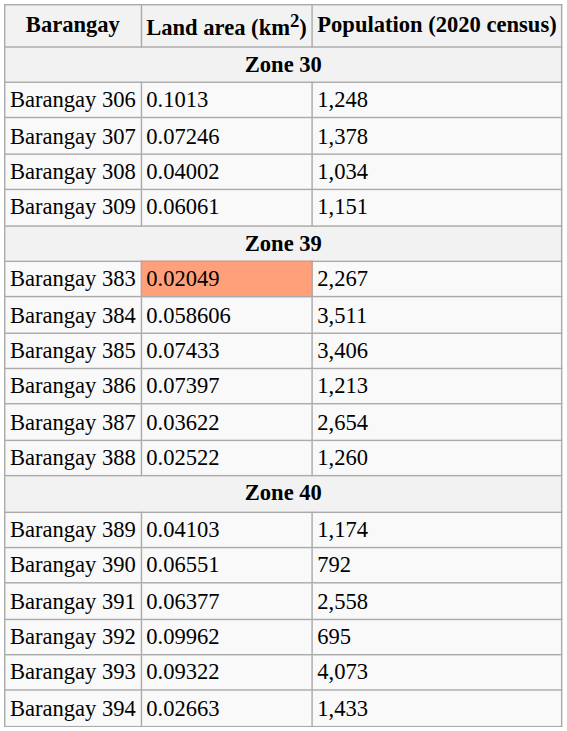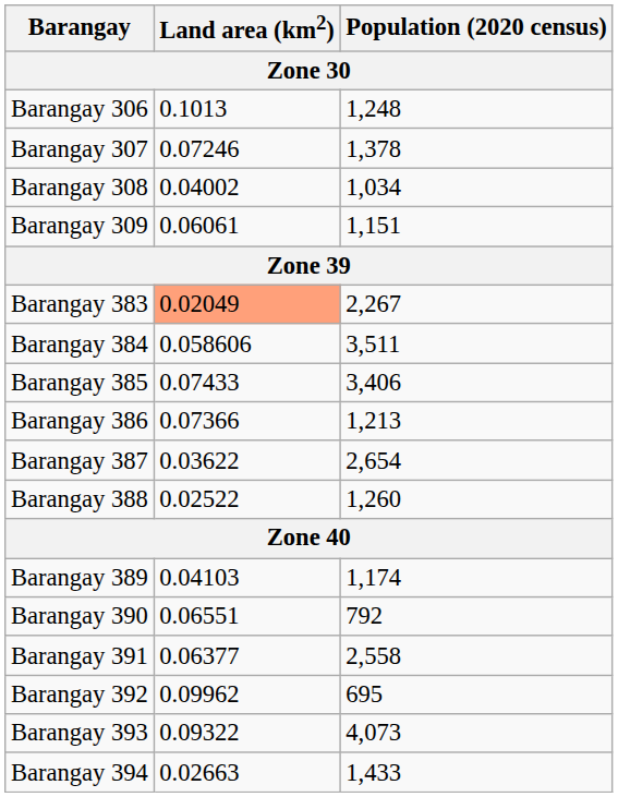Barangay 386 | Land area (km2): 0.07397 -> 0.07366
